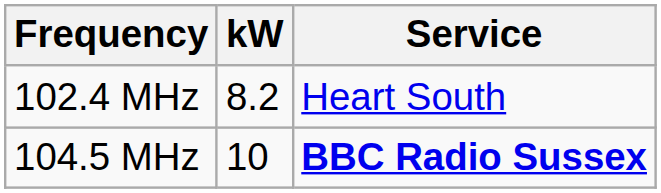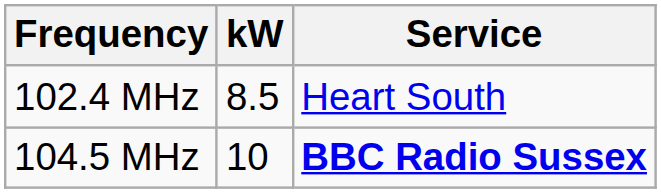102.4 MHz | kW: 8.2 -> 8.5
